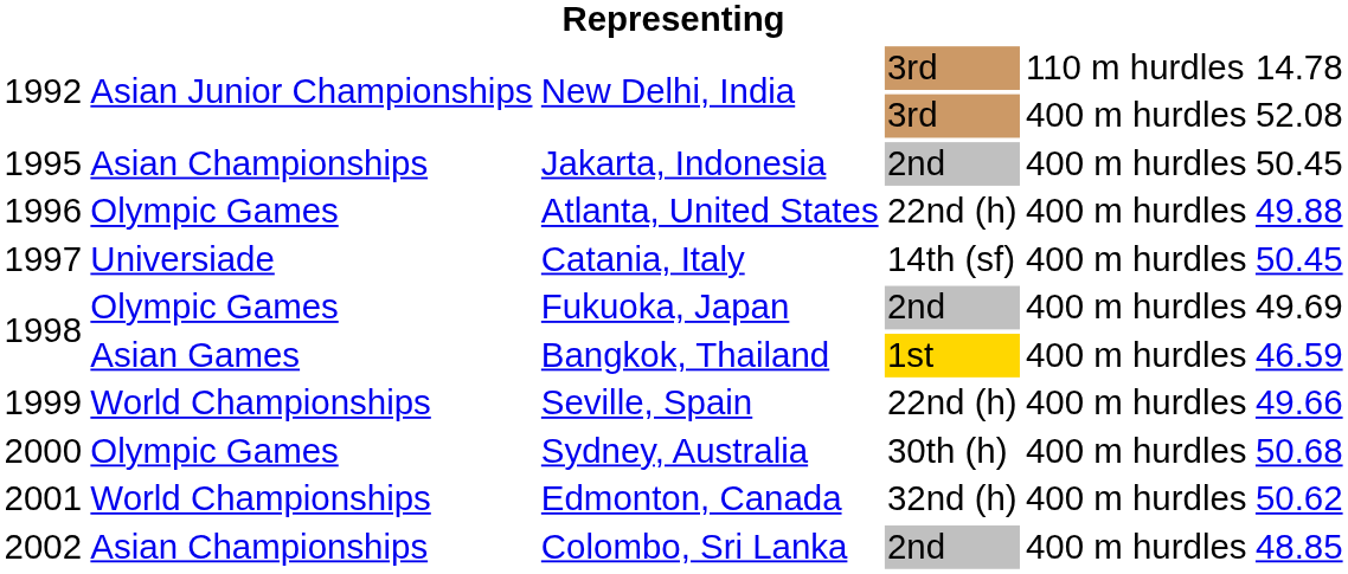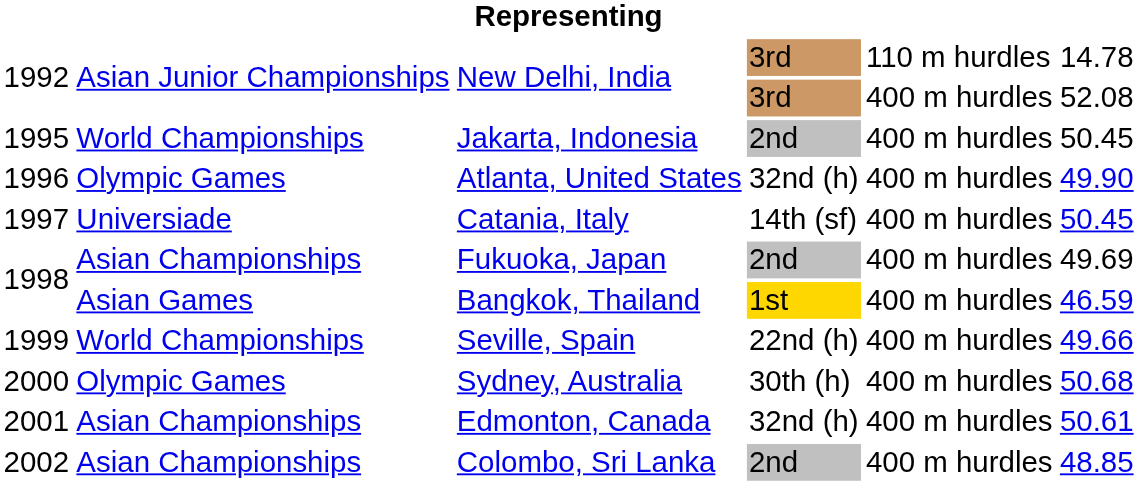Jakarta, Indonesia | column 2: Asian Championships -> World Championships
Atlanta, United States | column 4: 22nd (h) -> 32nd (h)
Atlanta, United States | column 6: 49.88 -> 49.90
Fukuoka, Japan | column 2: Olympic Games -> Asian Championships
Edmonton, Canada | column 2: World Championships -> Asian Championships
Edmonton, Canada | column 6: 50.62 -> 50.61
